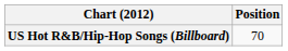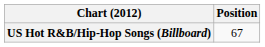US Hot R&B/Hip-Hop Songs (Billboard) | Position: 70 -> 67
